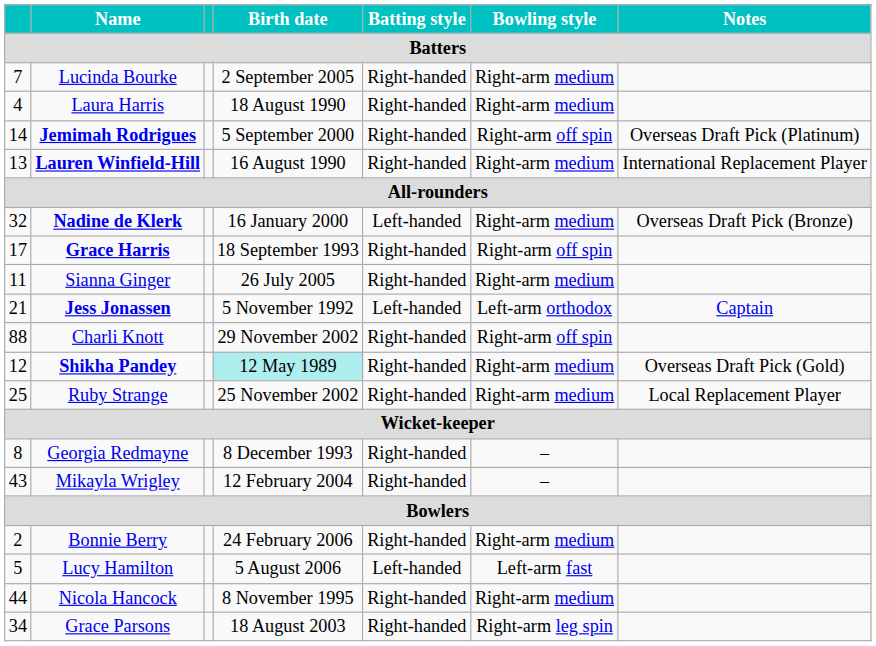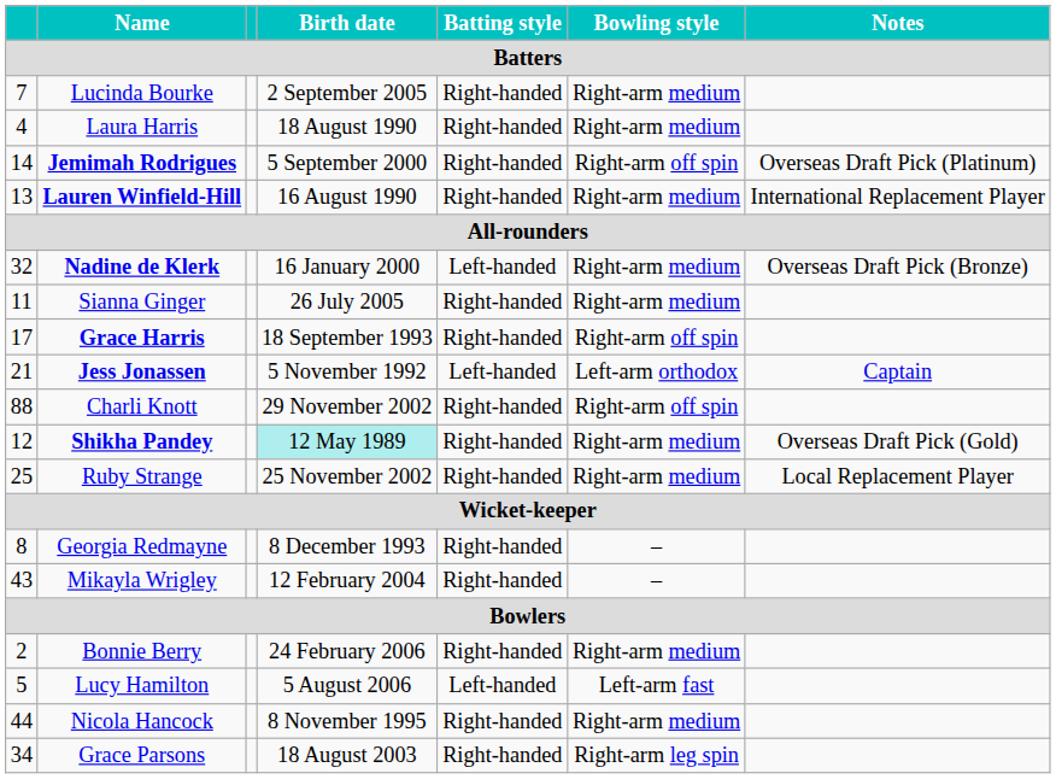rows swapped: Sianna Ginger <-> Grace Harris
